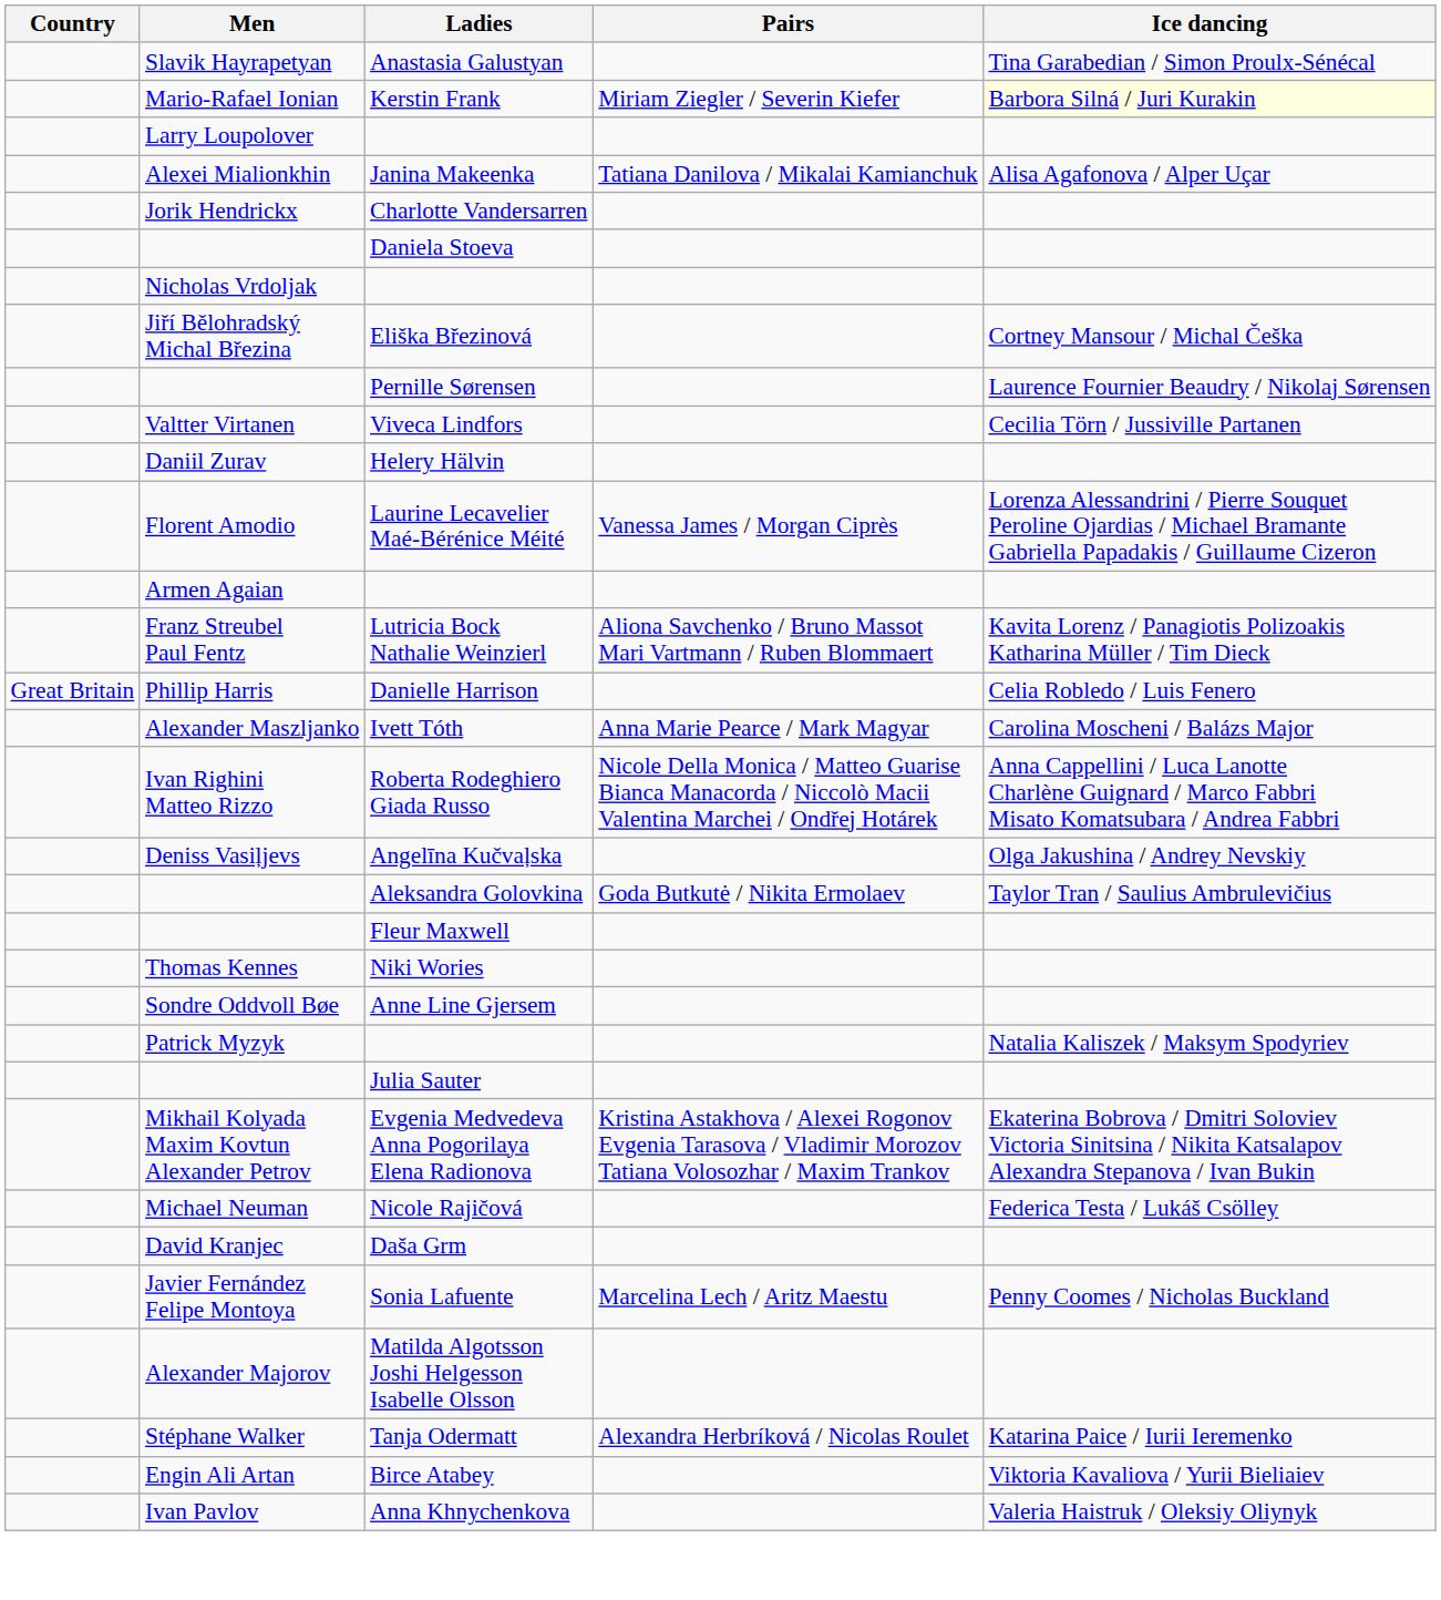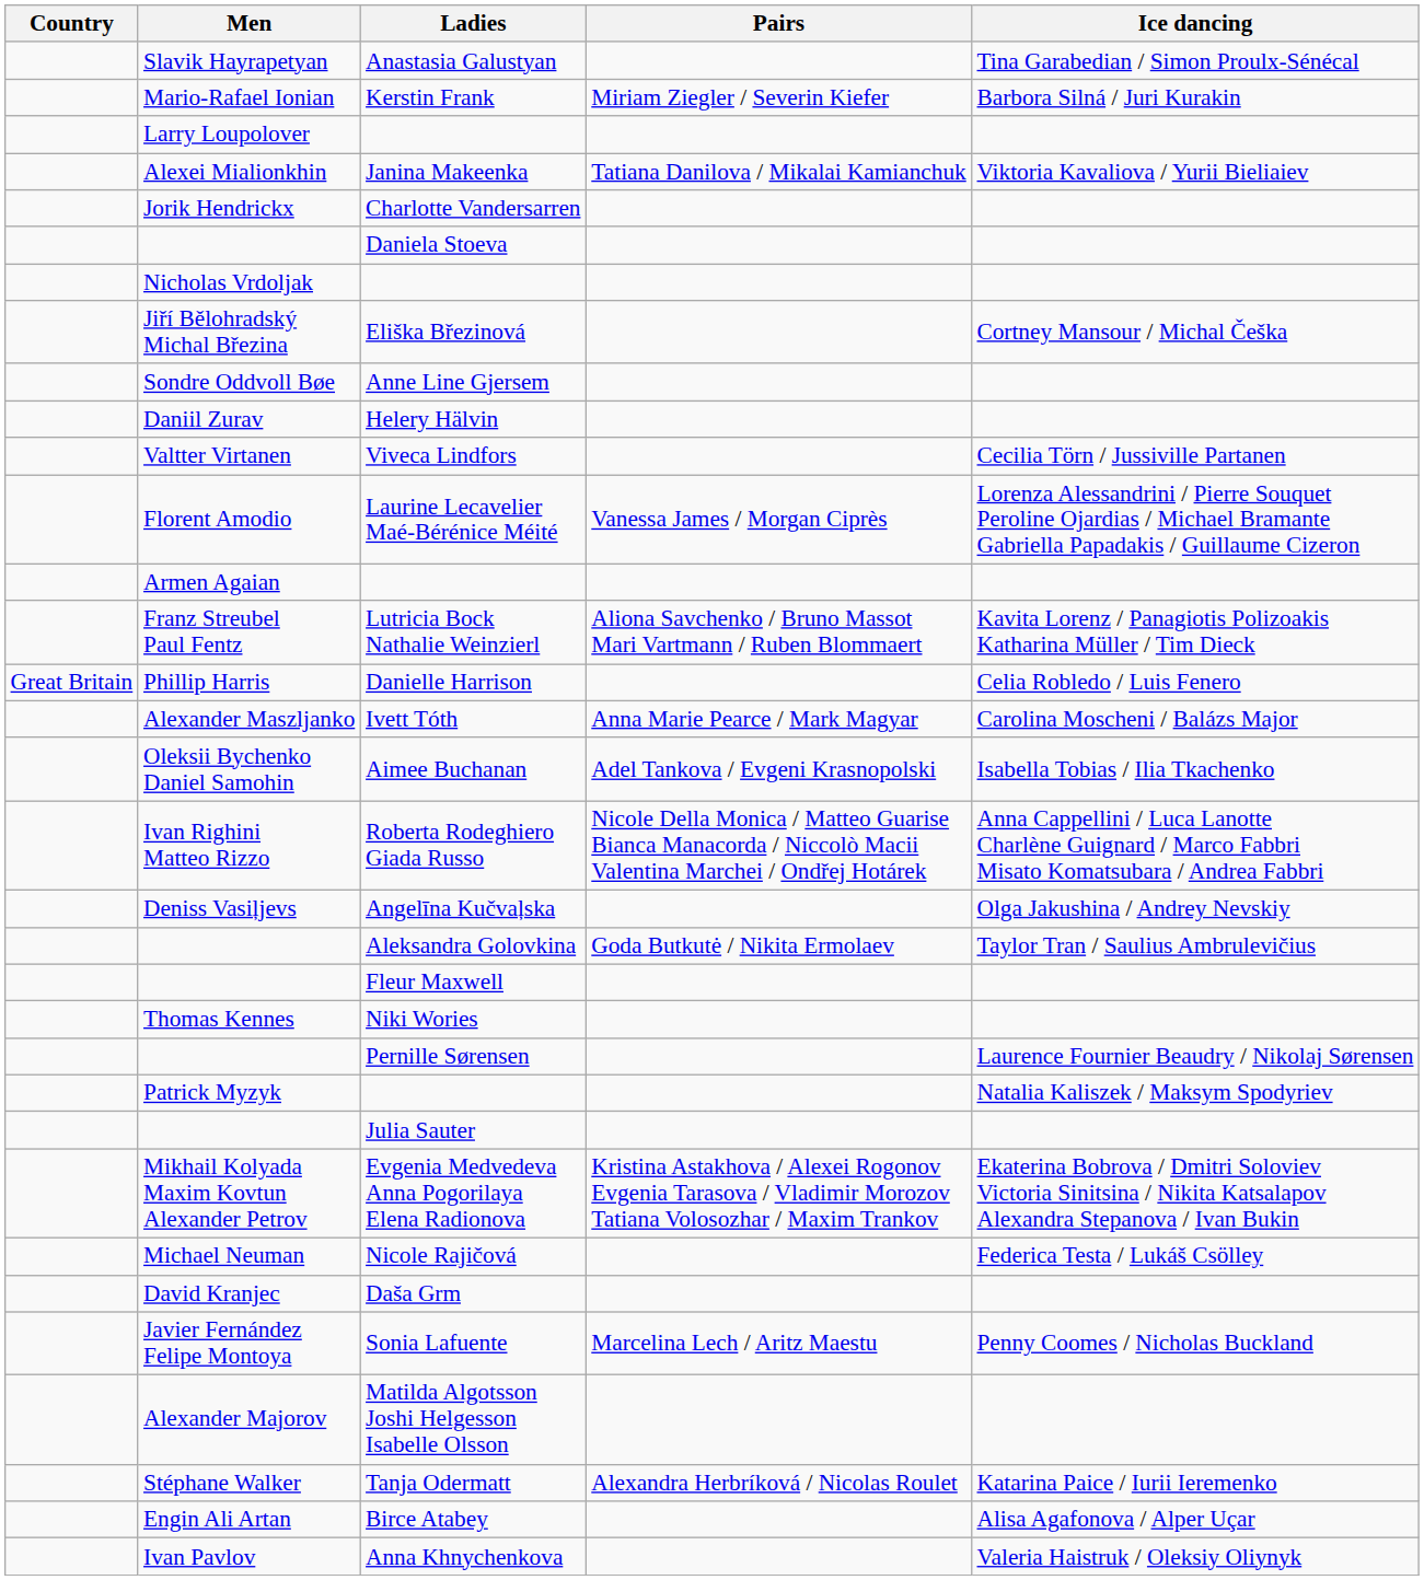Kerstin Frank | Ice dancing: lightyellow background -> no background
Janina Makeenka | Ice dancing: Alisa Agafonova / Alper Uçar -> Viktoria Kavaliova / Yurii Bieliaiev
rows swapped: Pernille Sørensen <-> Anne Line Gjersem
rows swapped: Helery Hälvin <-> Viveca Lindfors
+ row: Oleksii Bychenko Daniel Samohin | Aimee Buchanan | Adel Tankova / Evgeni Krasnopolski | Isabella Tobias / Ilia Tkachenko
Birce Atabey | Ice dancing: Viktoria Kavaliova / Yurii Bieliaiev -> Alisa Agafonova / Alper Uçar
